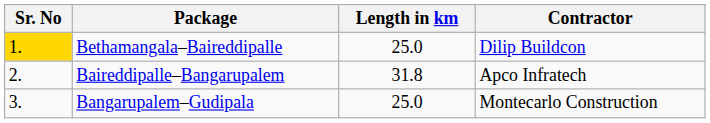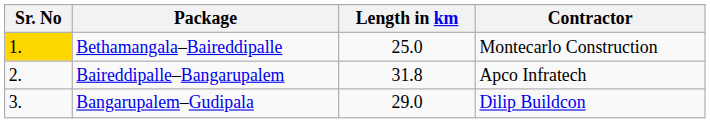Bethamangala–Baireddipalle | Contractor: Dilip Buildcon -> Montecarlo Construction
Bangarupalem–Gudipala | Length in km: 25.0 -> 29.0
Bangarupalem–Gudipala | Contractor: Montecarlo Construction -> Dilip Buildcon
